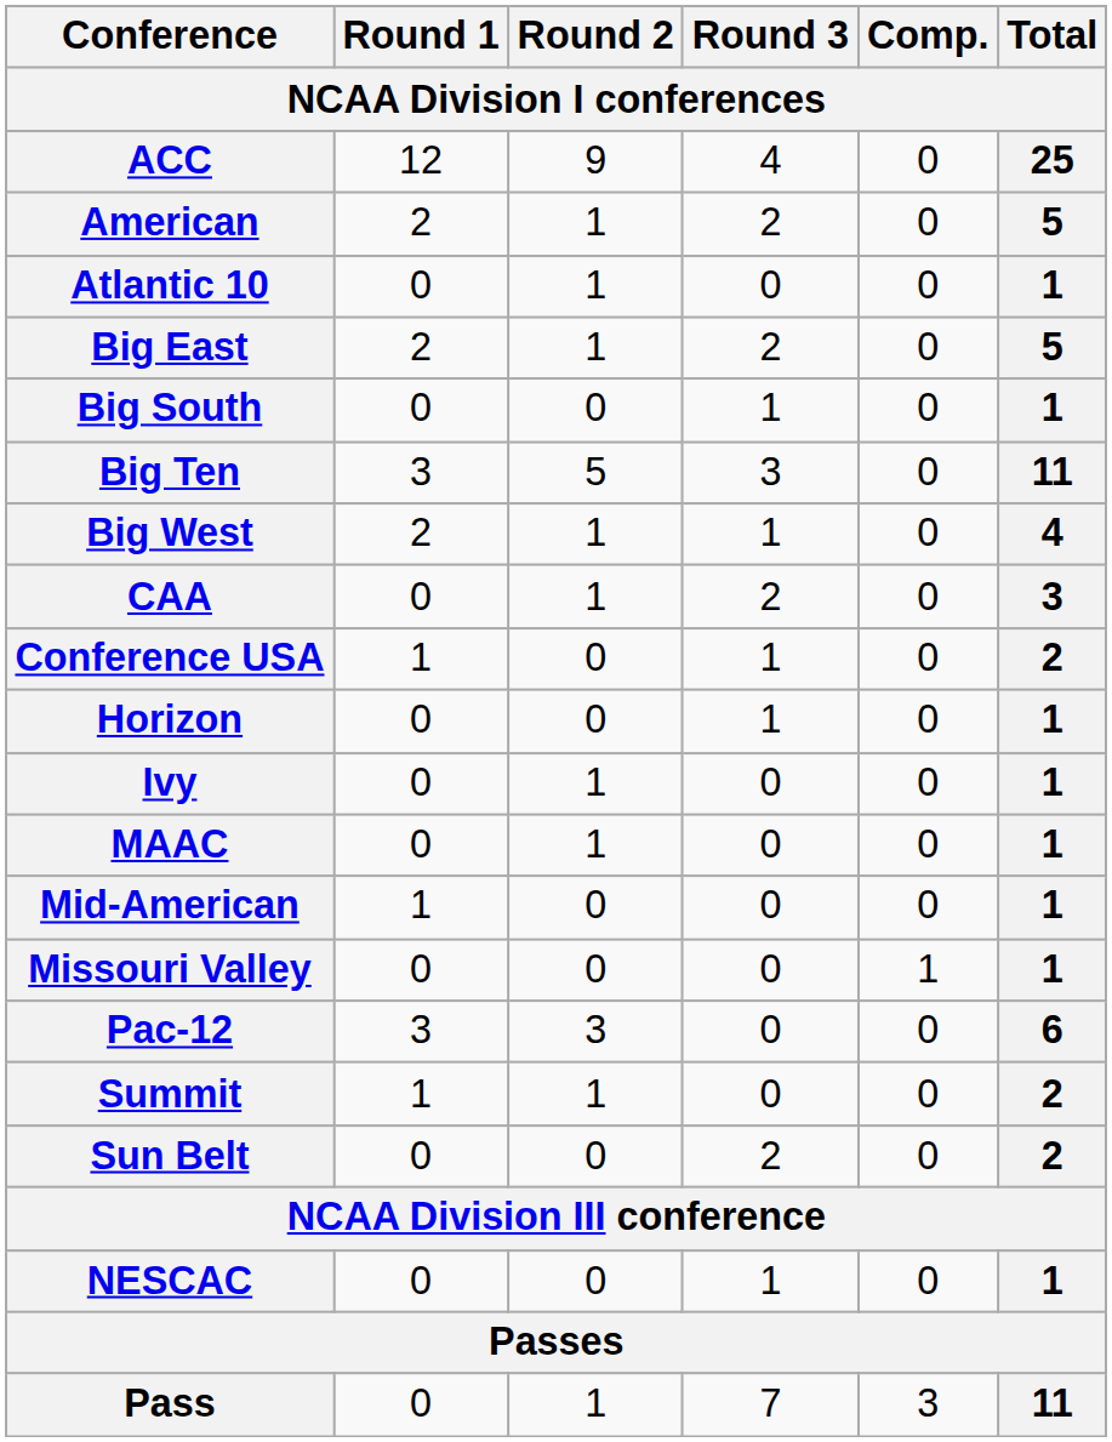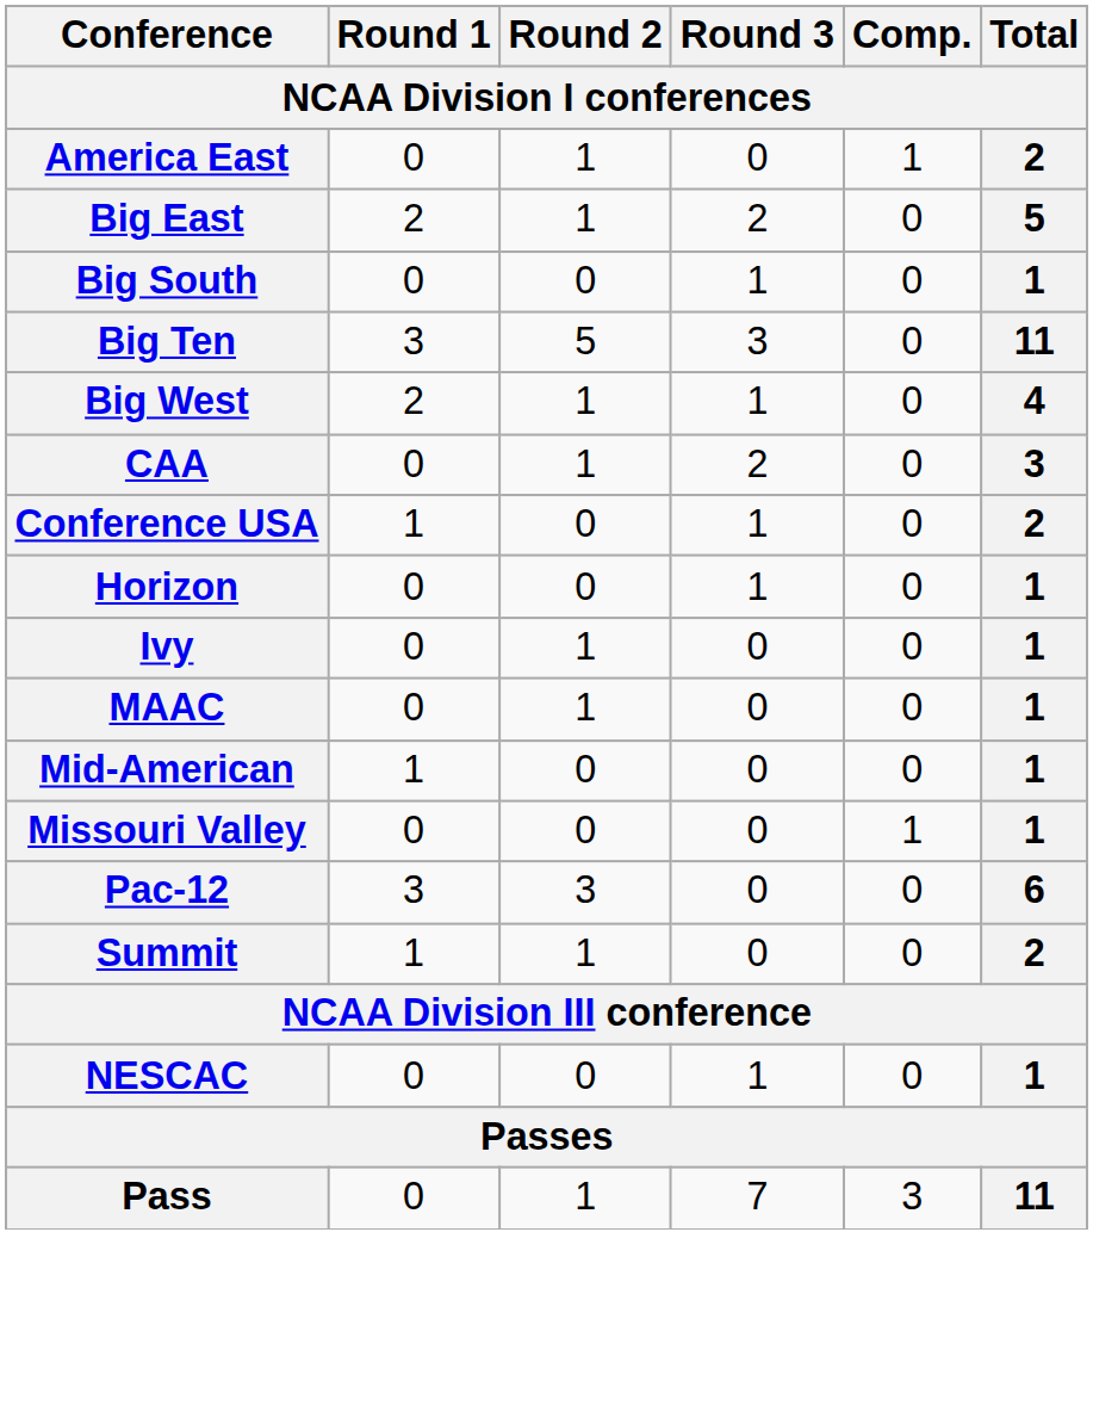- row: ACC | 12 | 9 | 4 | 0 | 25
+ row: America East | 0 | 1 | 0 | 1 | 2
- row: American | 2 | 1 | 2 | 0 | 5
- row: Atlantic 10 | 0 | 1 | 0 | 0 | 1
- row: Sun Belt | 0 | 0 | 2 | 0 | 2
